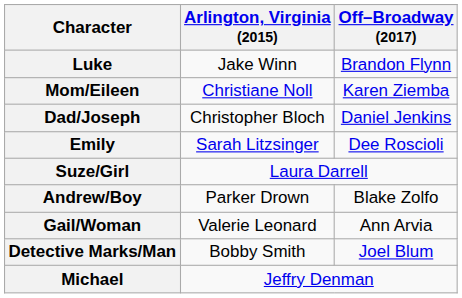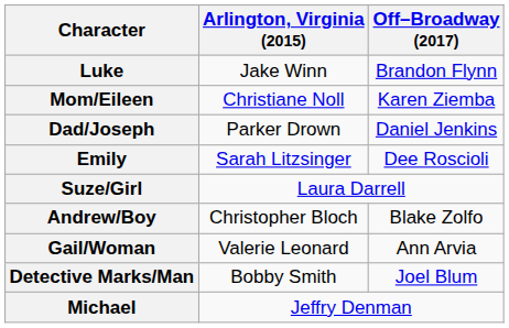Dad/Joseph | Arlington, Virginia (2015): Christopher Bloch -> Parker Drown
Andrew/Boy | Arlington, Virginia (2015): Parker Drown -> Christopher Bloch
